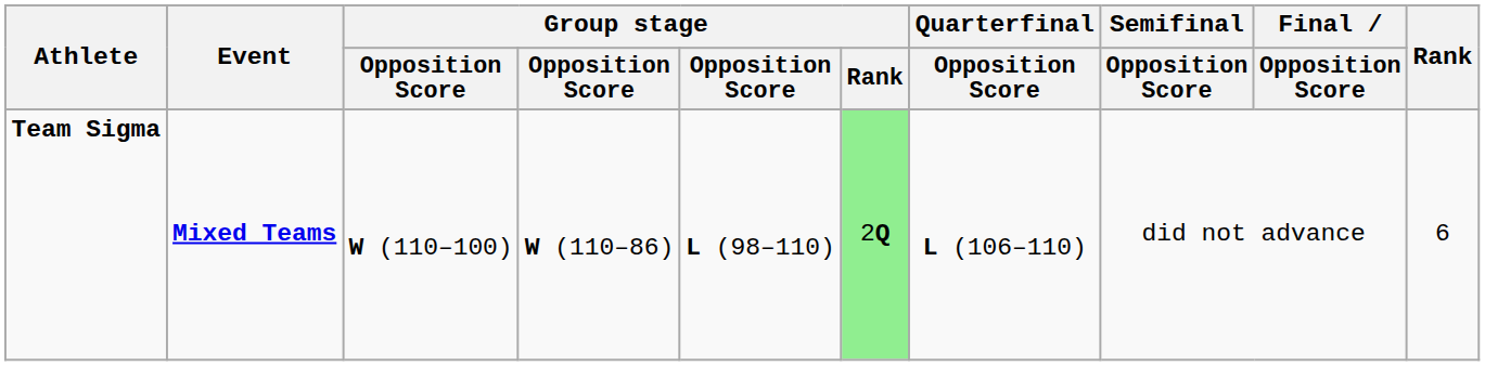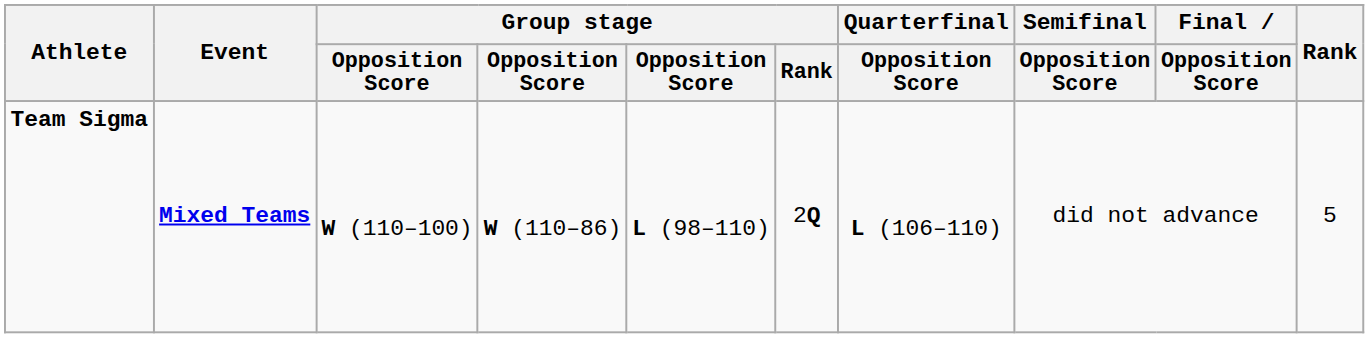Team Sigma | Group stage / Rank: lightgreen background -> no background
Team Sigma | Rank: 6 -> 5
